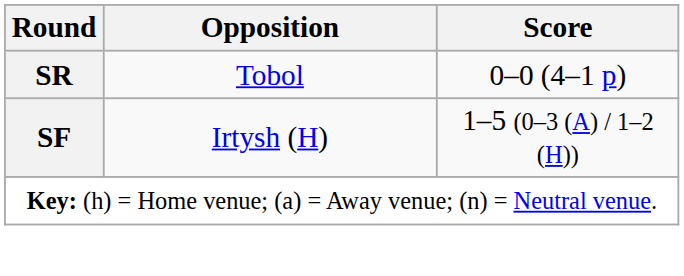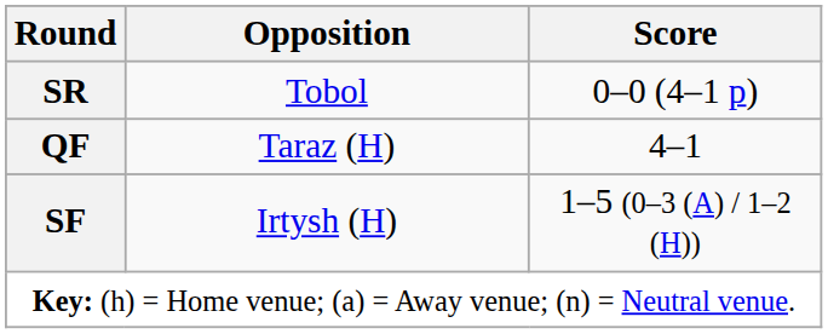+ row: QF | Taraz (H) | 4–1
